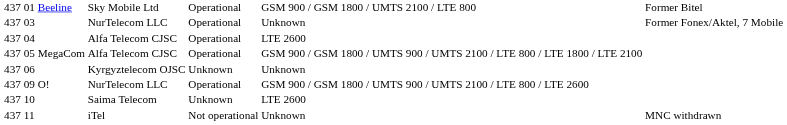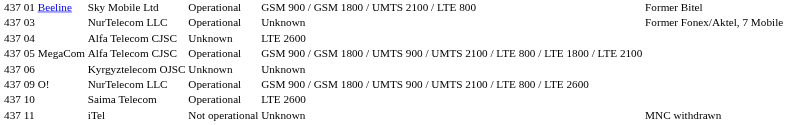04 | column 5: Operational -> Unknown
10 | column 5: Unknown -> Operational
